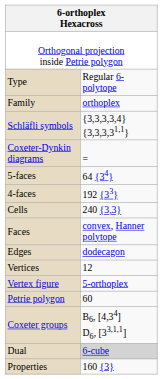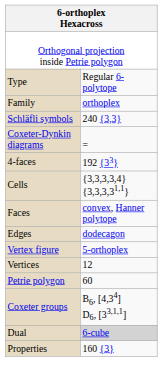Schläfli symbols | column 2: {3,3,3,3,4} {3,3,3,31,1} -> 240 {3,3}
- row: 5-faces | 64 {34}
Cells | column 2: 240 {3,3} -> {3,3,3,3,4} {3,3,3,31,1}
rows swapped: Vertices <-> Vertex figure
